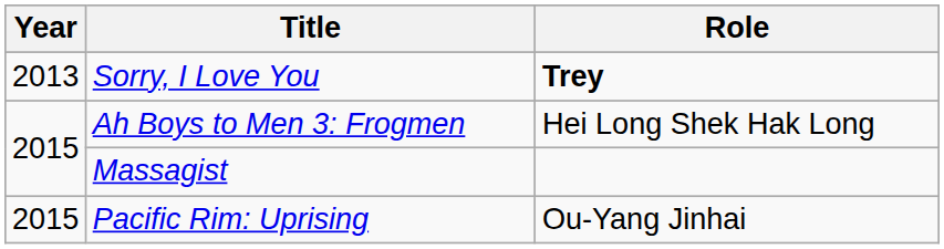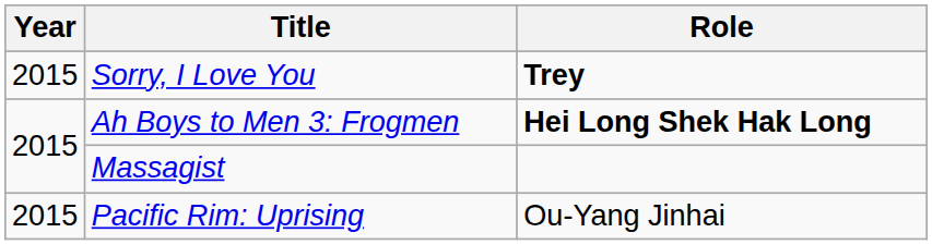Sorry, I Love You | Year: 2013 -> 2015
Ah Boys to Men 3: Frogmen | Role: normal -> bold
